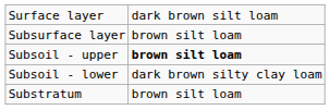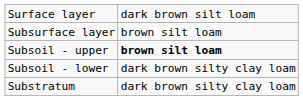Substratum | column 2: brown silt loam -> dark brown silty clay loam
